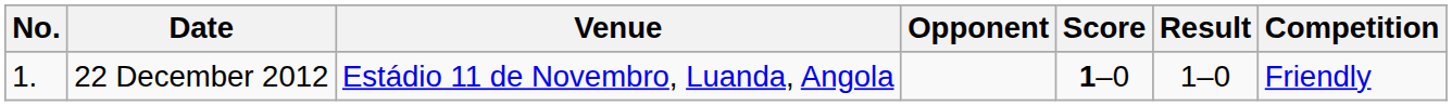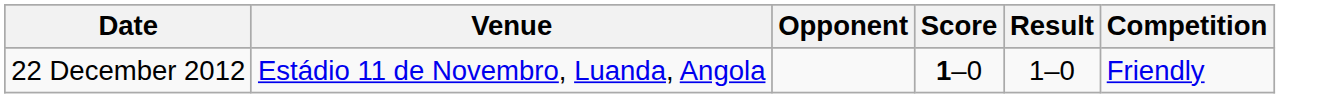- column: No. | 1.
